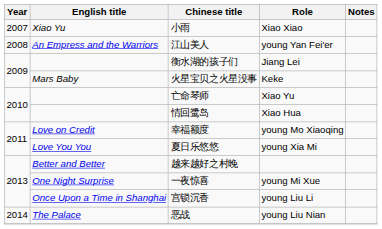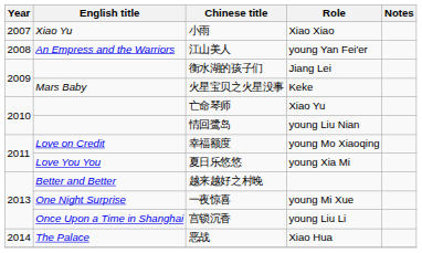情回鹭岛 | Role: Xiao Hua -> young Liu Nian
恶战 | Role: young Liu Nian -> Xiao Hua
